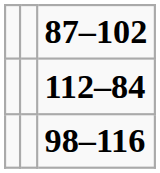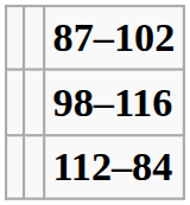rows swapped: 98–116 <-> 112–84
